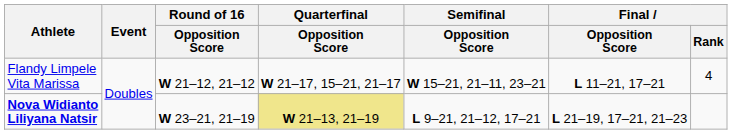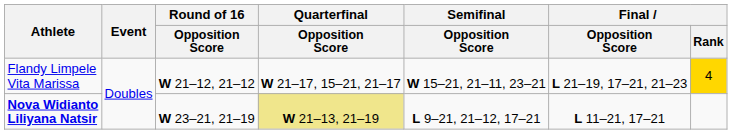Flandy Limpele Vita Marissa | Final / Opposition Score: L 11–21, 17–21 -> L 21–19, 17–21, 21–23
Flandy Limpele Vita Marissa | Final / Rank: no background -> gold background
Nova Widianto Liliyana Natsir | Final / Opposition Score: L 21–19, 17–21, 21–23 -> L 11–21, 17–21
